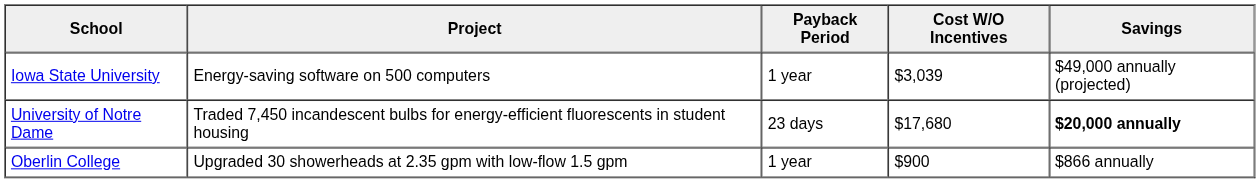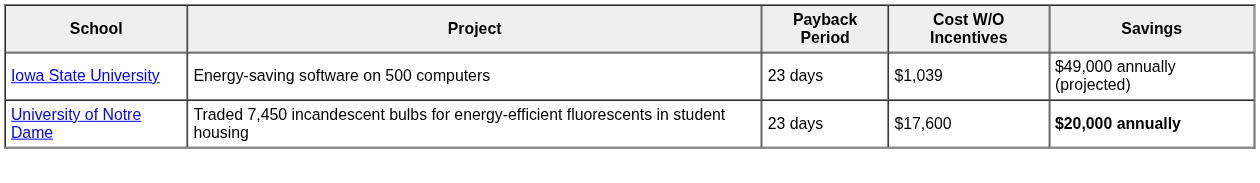Iowa State University | Payback Period: 1 year -> 23 days
Iowa State University | Cost W/O Incentives: $3,039 -> $1,039
University of Notre Dame | Cost W/O Incentives: $17,680 -> $17,600
- row: Oberlin College | Upgraded 30 showerheads at 2.35 gpm with low-flow 1.5 gpm | 1 year | $900 | $866 annually
